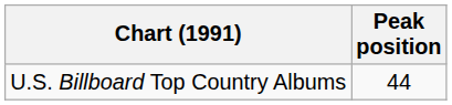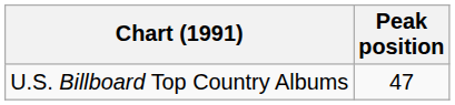U.S. Billboard Top Country Albums | Peak position: 44 -> 47
